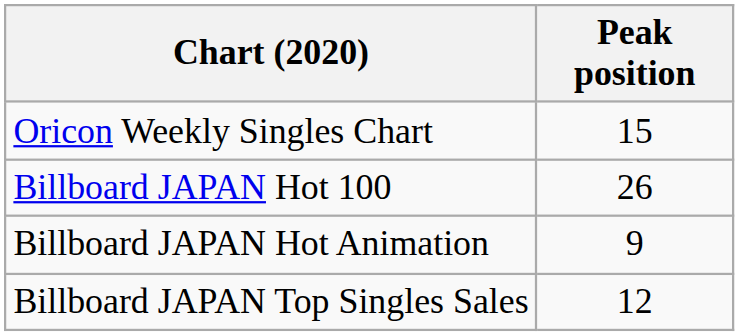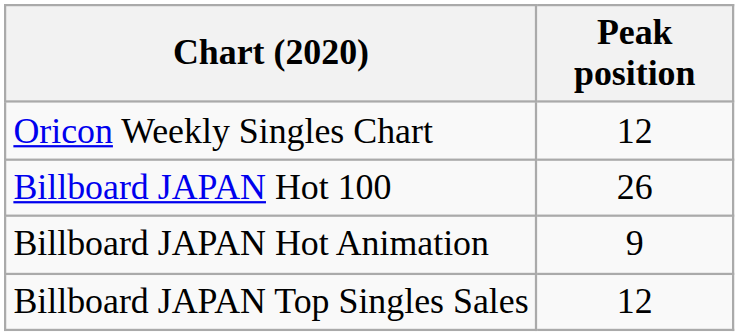Oricon Weekly Singles Chart | Peak position: 15 -> 12
